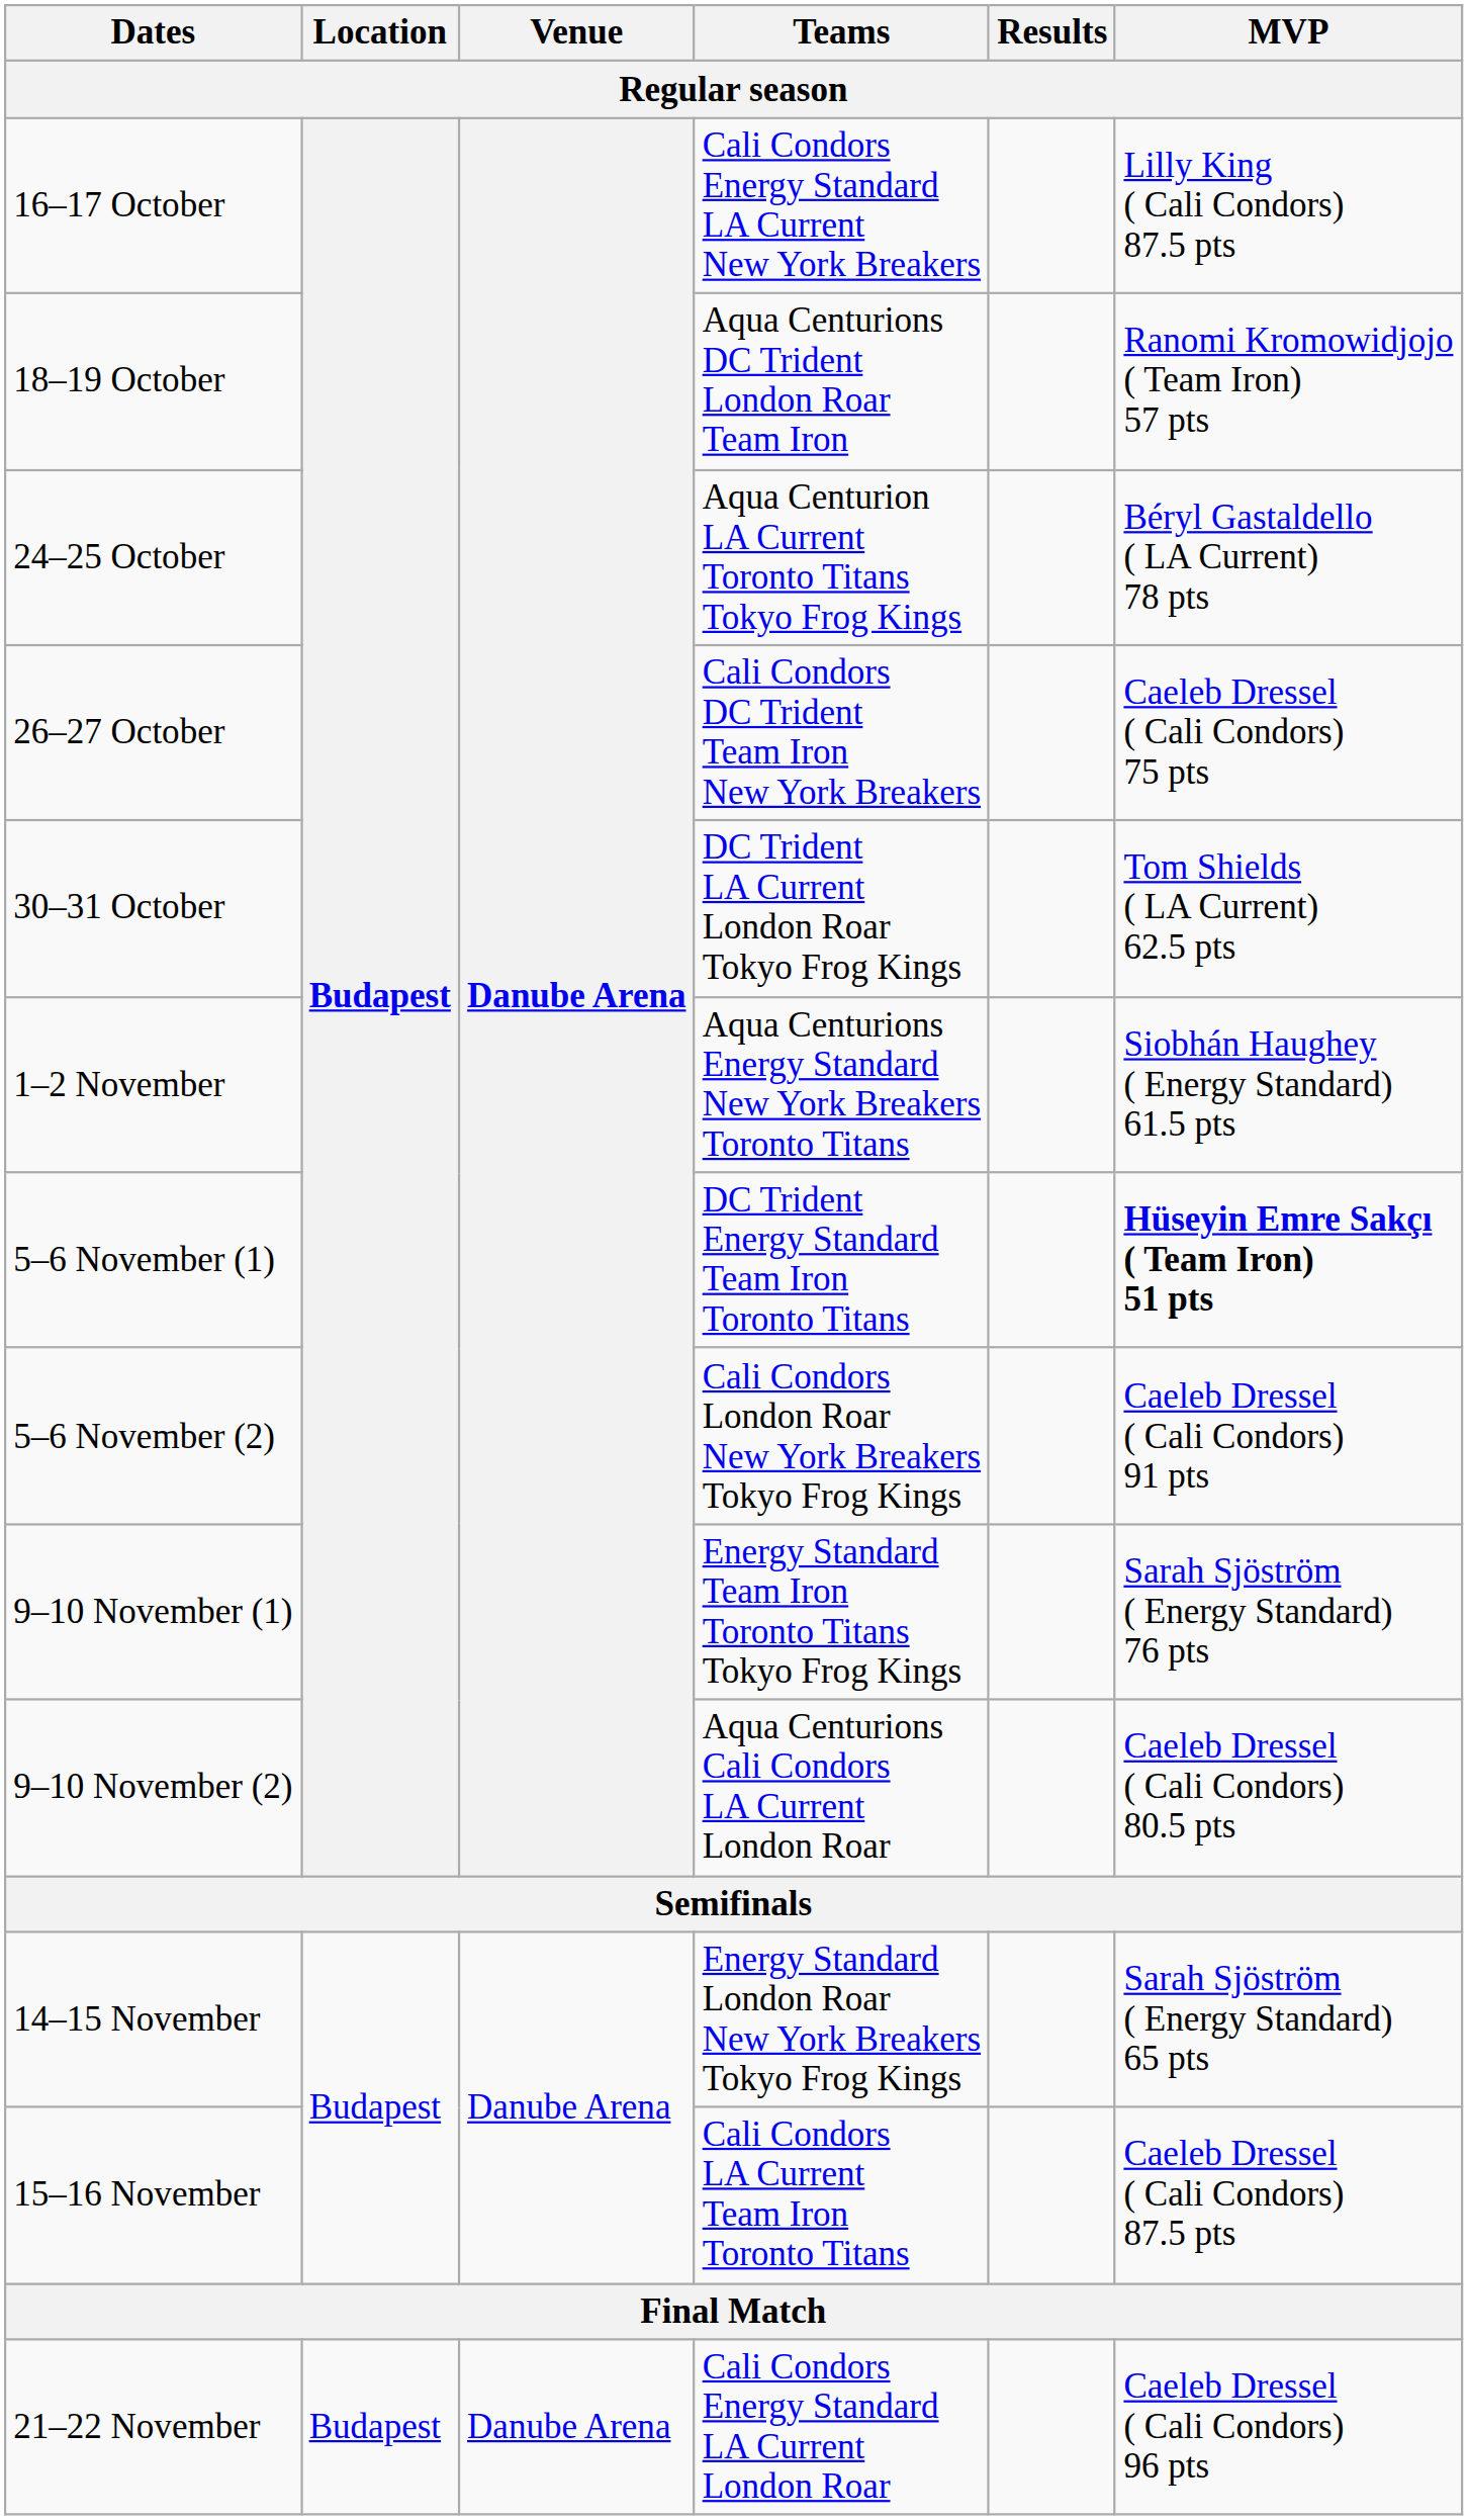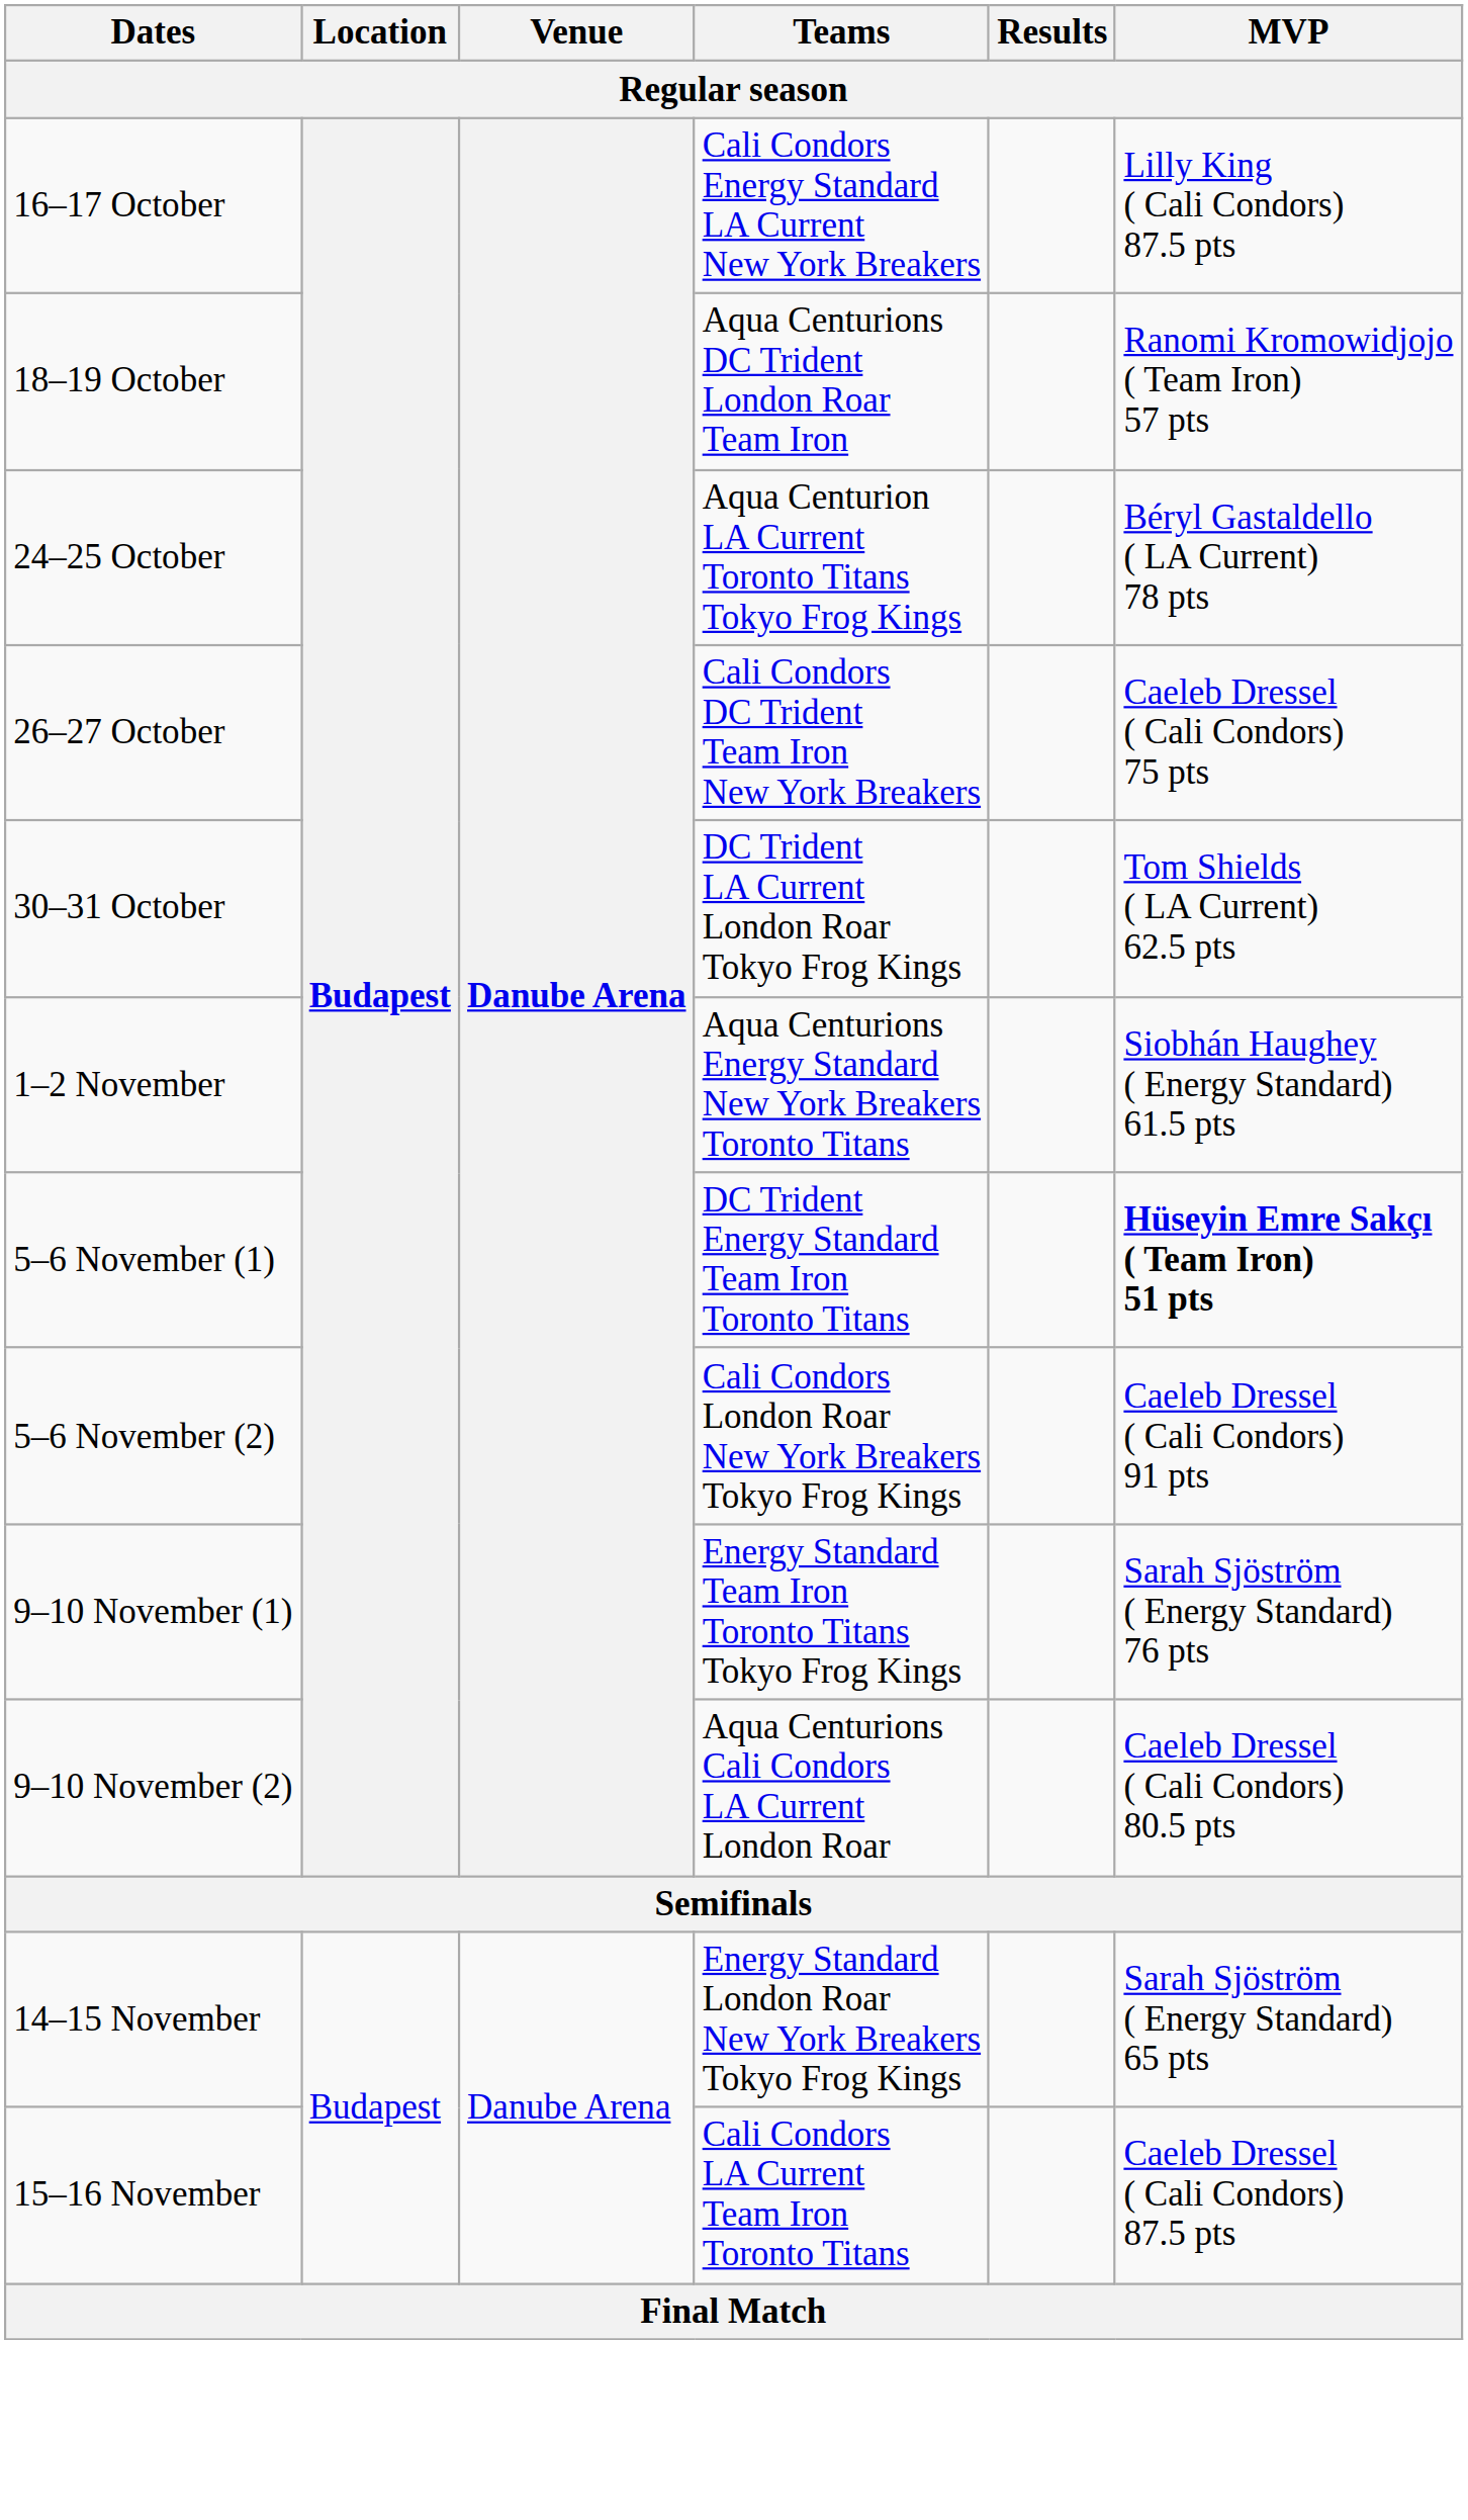- row: 21–22 November | Budapest | Danube Arena | Cali Condors Energy Standard LA Current London Roar | Caeleb Dressel ( Cali Condors) 96 pts
